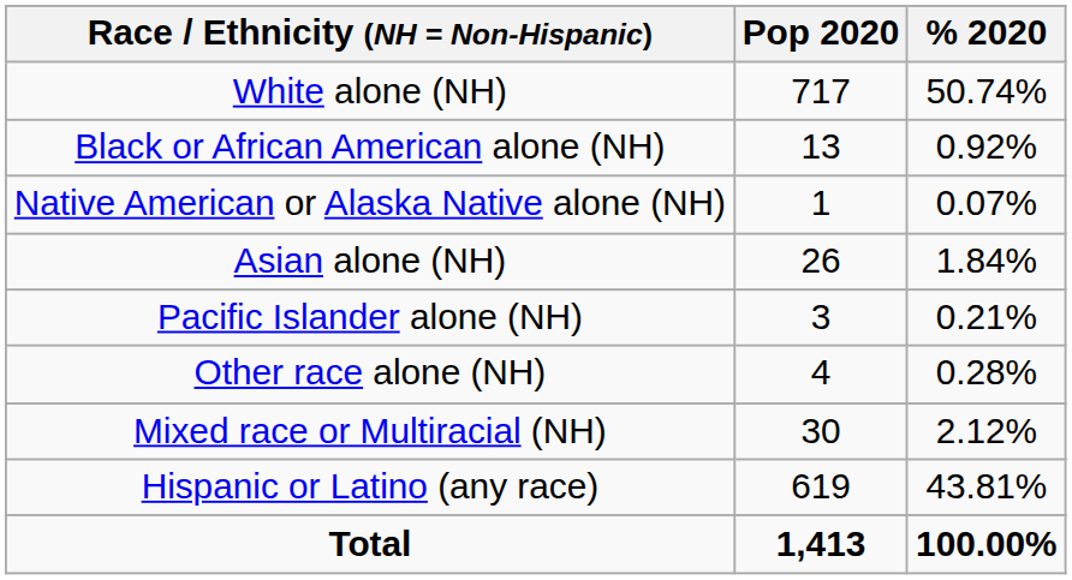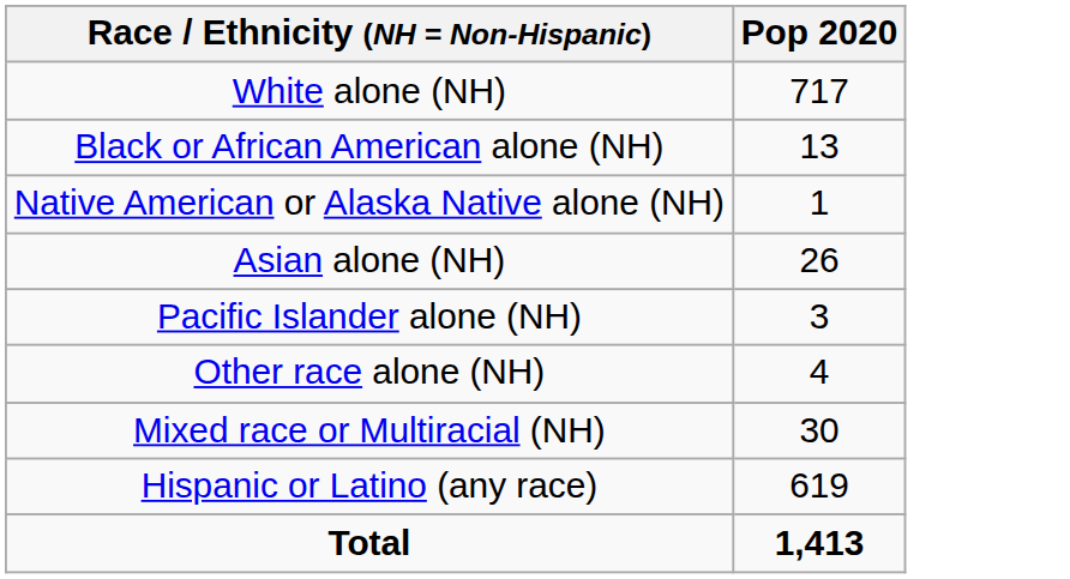- column: % 2020 | 50.74% | 0.92% | 0.07% | 1.84% | 0.21% | 0.28% | 2.12% | 43.81% | 100.00%
